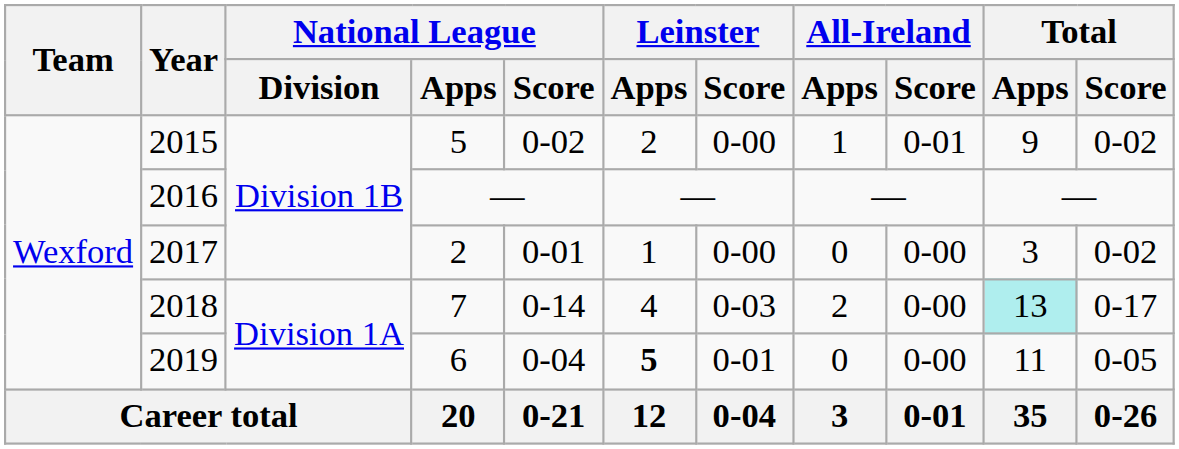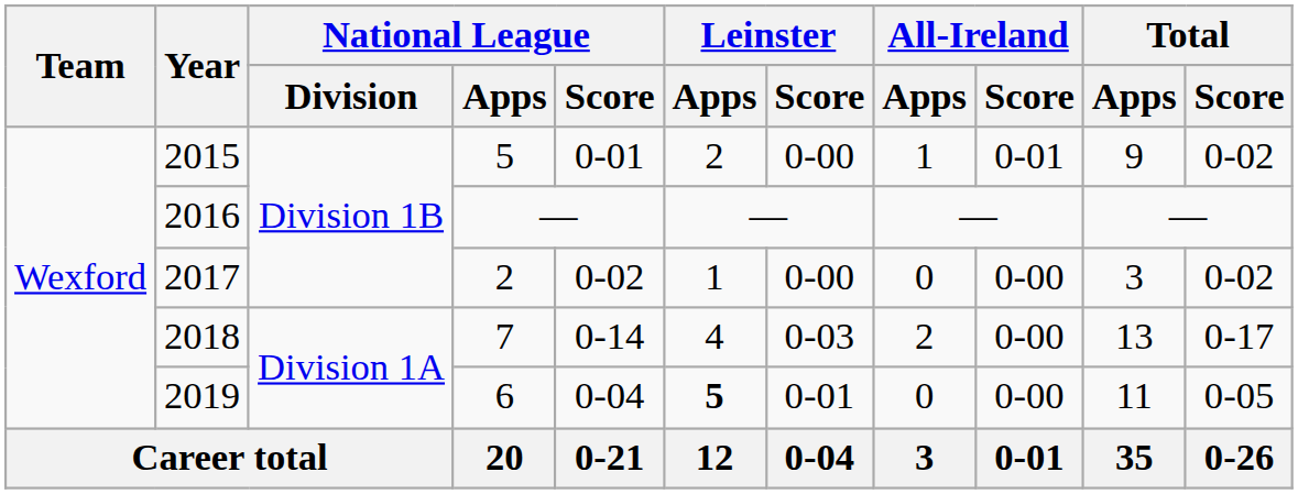2015 | National League / Score: 0-02 -> 0-01
2017 | National League / Score: 0-01 -> 0-02
2018 | Total / Apps: paleturquoise background -> no background
